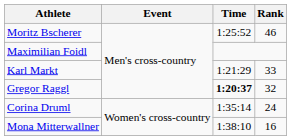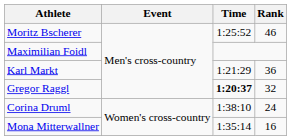Karl Markt | Rank: 33 -> 36
Corina Druml | Time: 1:35:14 -> 1:38:10
Mona Mitterwallner | Time: 1:38:10 -> 1:35:14
